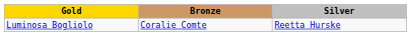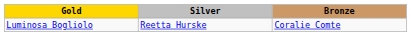columns swapped: Silver <-> Bronze
